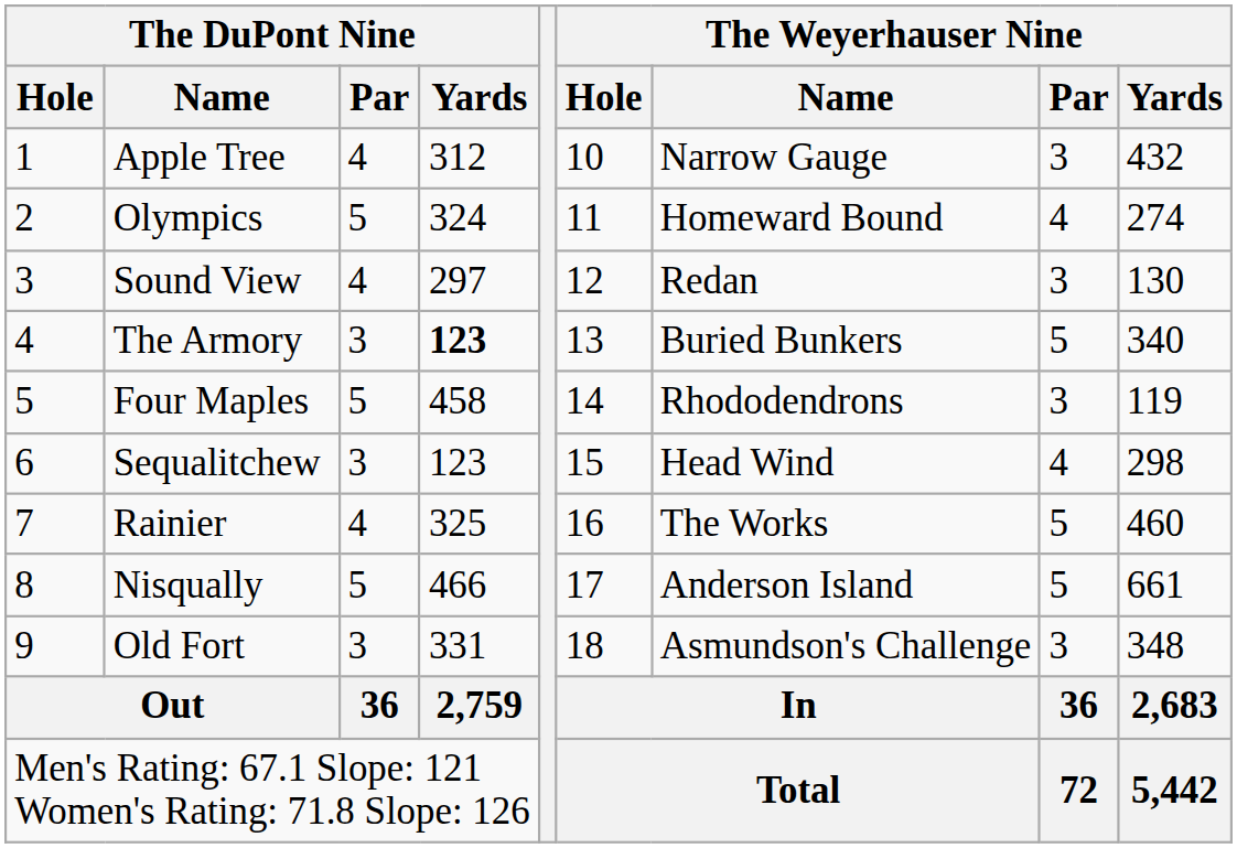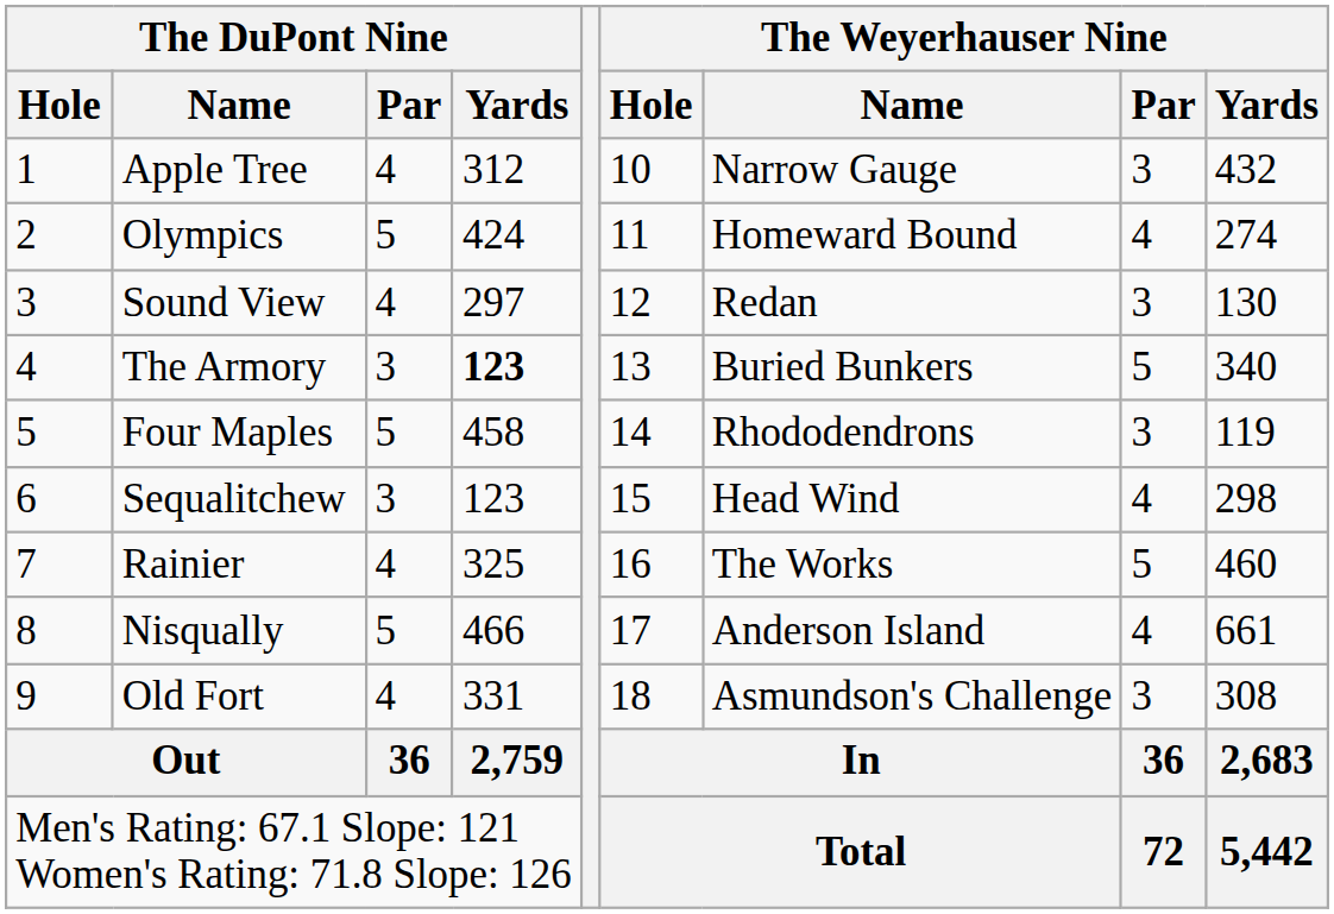Olympics | The DuPont Nine / Yards: 324 -> 424
Nisqually | The Weyerhauser Nine / Par: 5 -> 4
Old Fort | The DuPont Nine / Par: 3 -> 4
Old Fort | The Weyerhauser Nine / Yards: 348 -> 308
